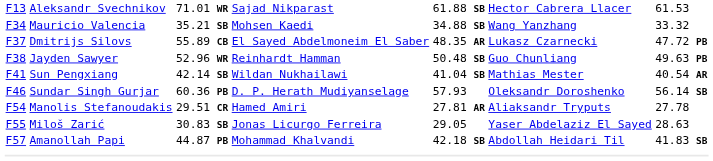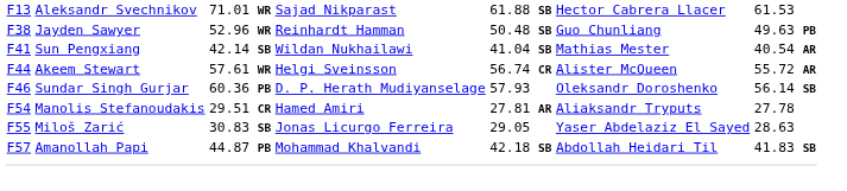- row: F34 | Mauricio Valencia | 35.21 SB | Mohsen Kaedi | 34.88 SB | Wang Yanzhang | 33.32
- row: F37 | Dmitrijs Silovs | 55.89 CB | El Sayed Abdelmoneim El Saber | 48.35 AR | Lukasz Czarnecki | 47.72 PB
+ row: F44 | Akeem Stewart | 57.61 WR | Helgi Sveinsson | 56.74 CR | Alister McQueen | 55.72 AR
